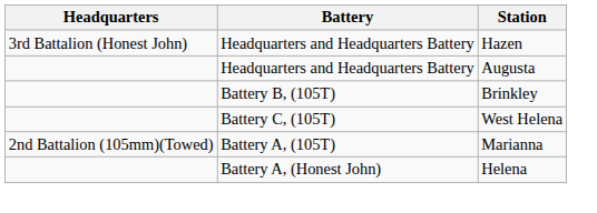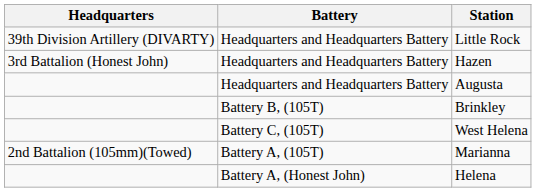+ row: 39th Division Artillery (DIVARTY) | Headquarters and Headquarters Battery | Little Rock
